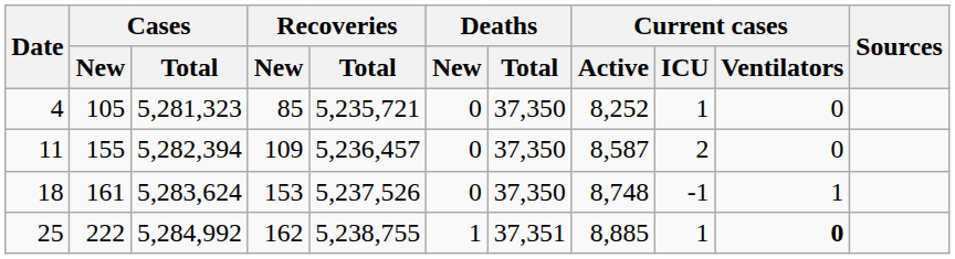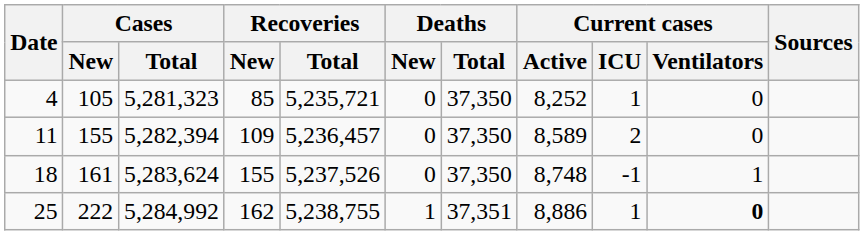11 | Current cases / Active: 8,587 -> 8,589
18 | Recoveries / New: 153 -> 155
25 | Current cases / Active: 8,885 -> 8,886
